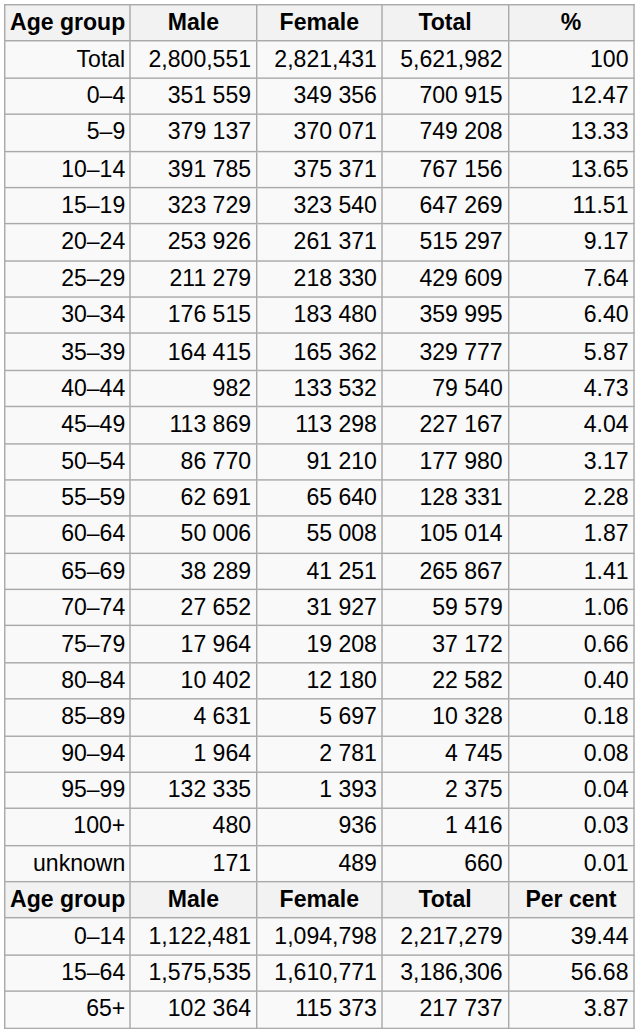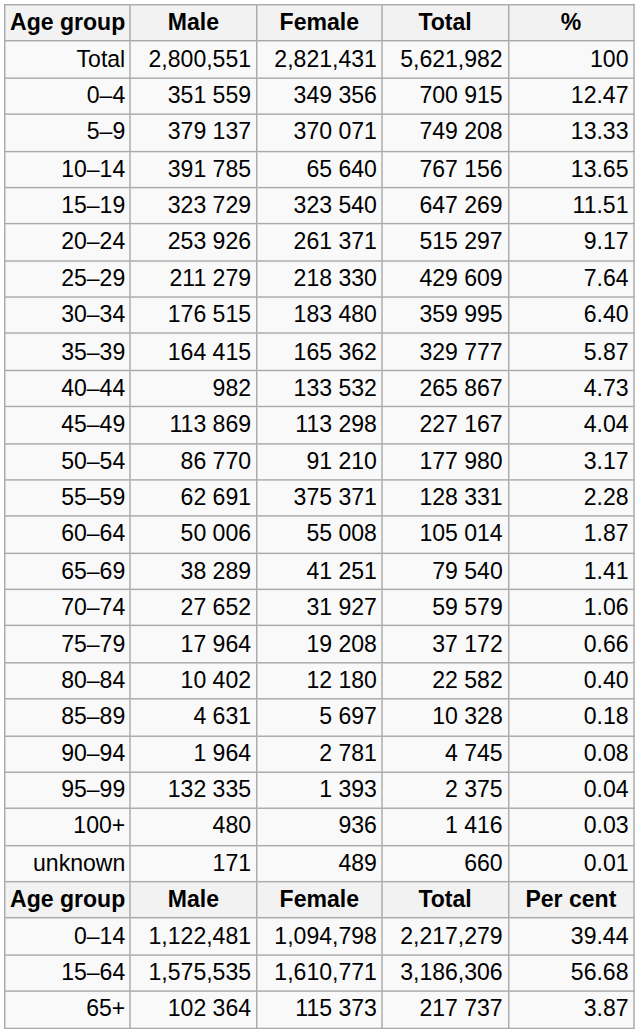10–14 | Female: 375 371 -> 65 640
40–44 | Total: 79 540 -> 265 867
55–59 | Female: 65 640 -> 375 371
65–69 | Total: 265 867 -> 79 540
